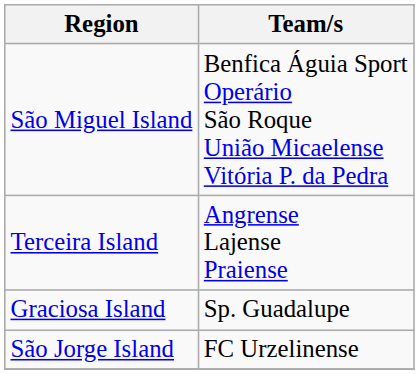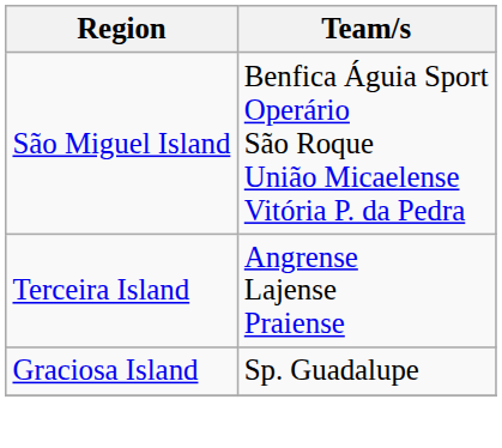- row: São Jorge Island | FC Urzelinense
